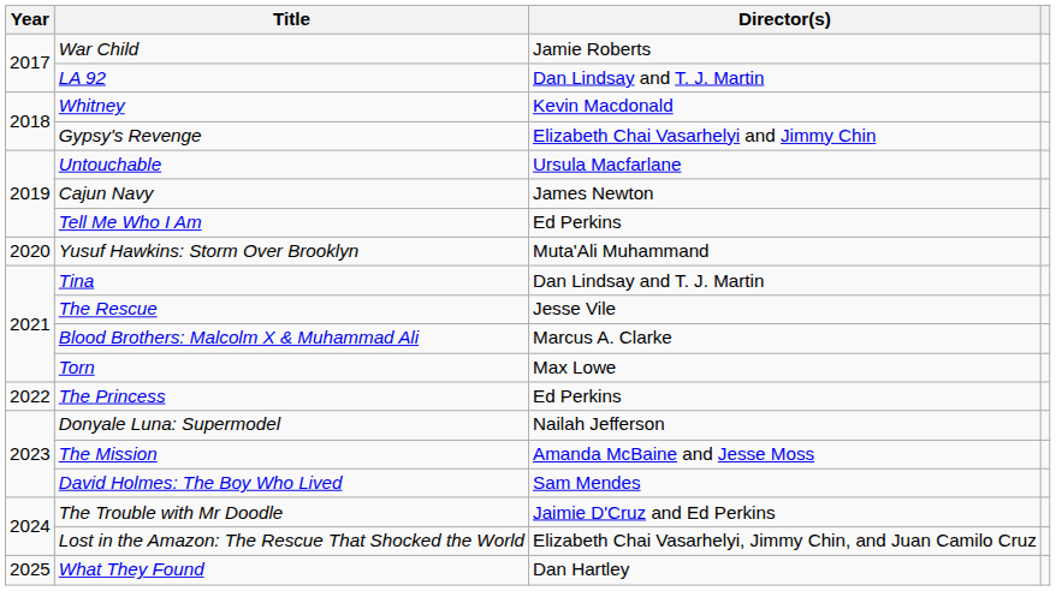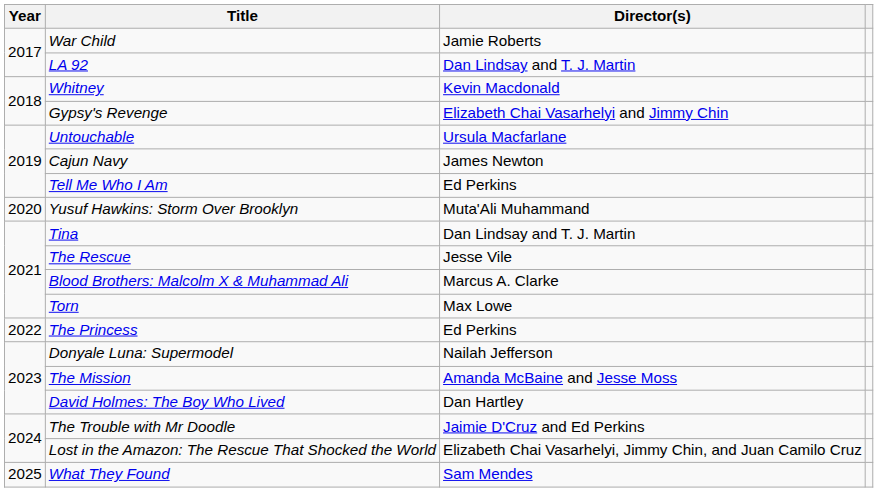David Holmes: The Boy Who Lived | Director(s): Sam Mendes -> Dan Hartley
What They Found | Director(s): Dan Hartley -> Sam Mendes
